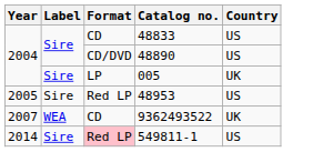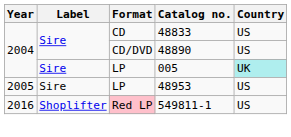005 | Country: no background -> paleturquoise background
48953 | Format: Red LP -> LP
- row: 2007 | WEA | CD | 9362493522 | UK
549811-1 | Year: 2014 -> 2016
549811-1 | Label: Sire -> Shoplifter
